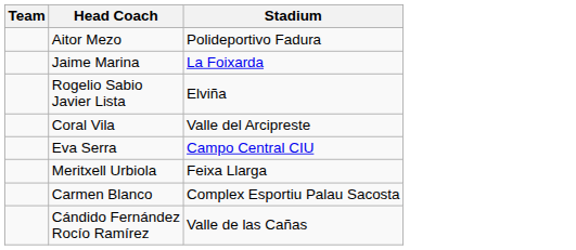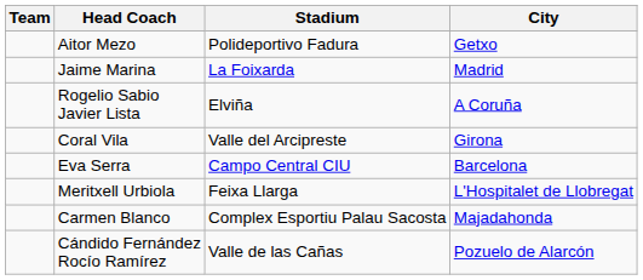+ column: City | Getxo | Madrid | A Coruña | Girona | Barcelona | L'Hospitalet de Llobregat | Majadahonda | Pozuelo de Alarcón
